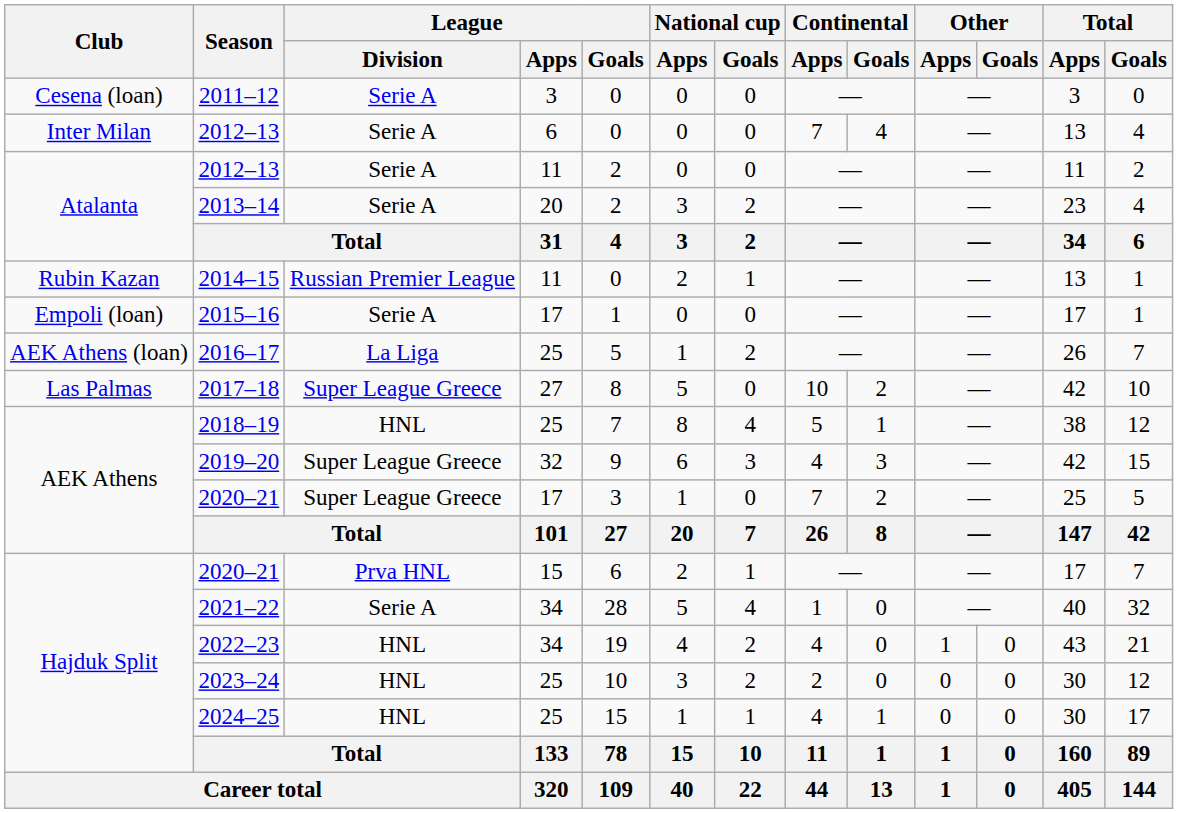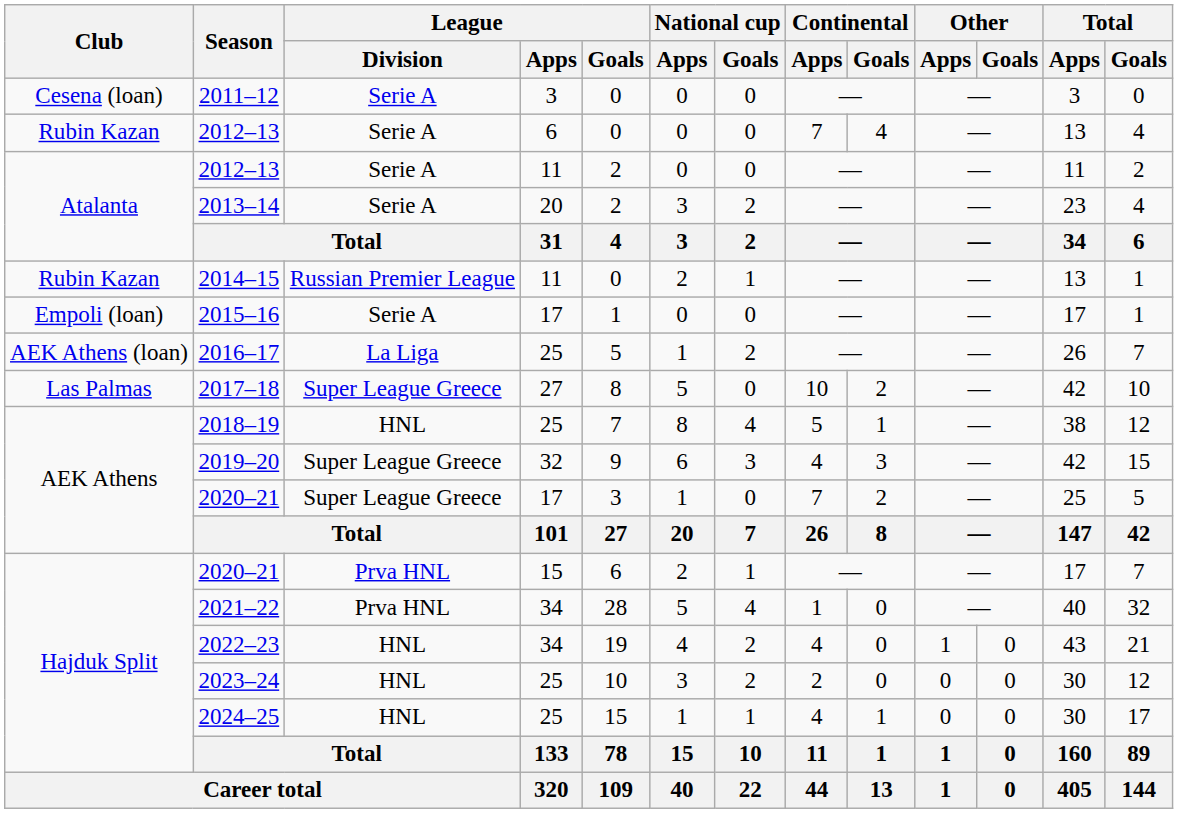2012–13 / 6 | Club: Inter Milan -> Rubin Kazan
2021–22 | League / Division: Serie A -> Prva HNL
